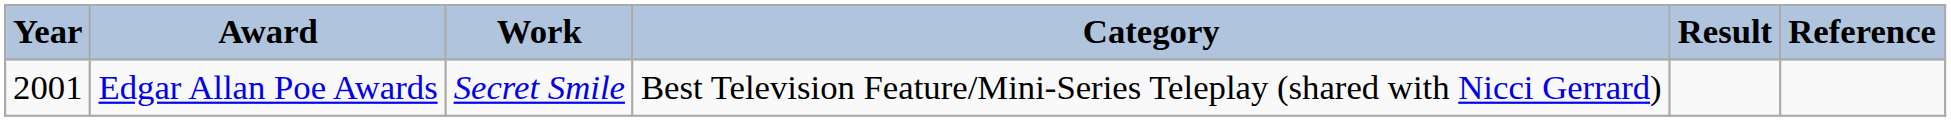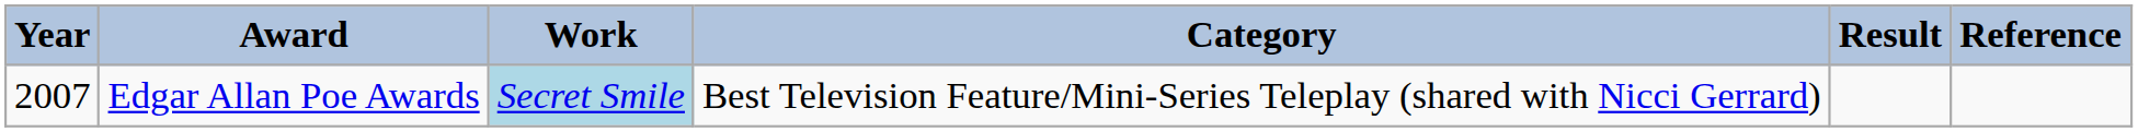Edgar Allan Poe Awards | Year: 2001 -> 2007
Edgar Allan Poe Awards | Work: no background -> lightblue background
